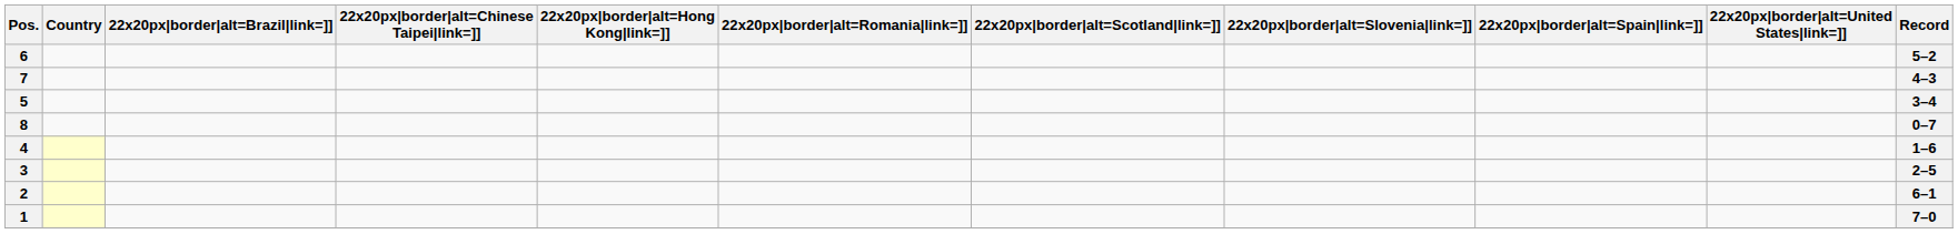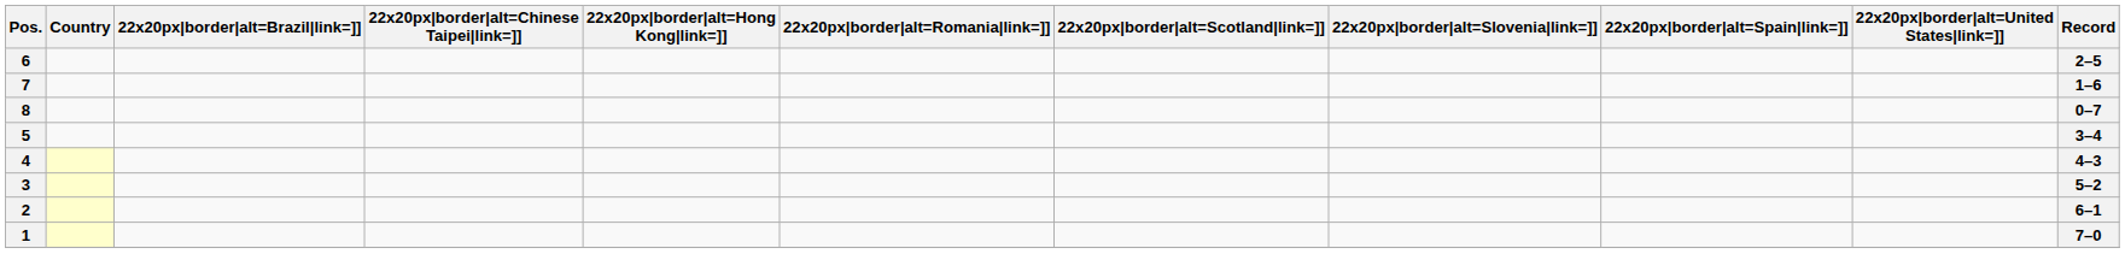6 | Record: 5–2 -> 2–5
7 | Record: 4–3 -> 1–6
rows swapped: 5 <-> 8
4 | Record: 1–6 -> 4–3
3 | Record: 2–5 -> 5–2
